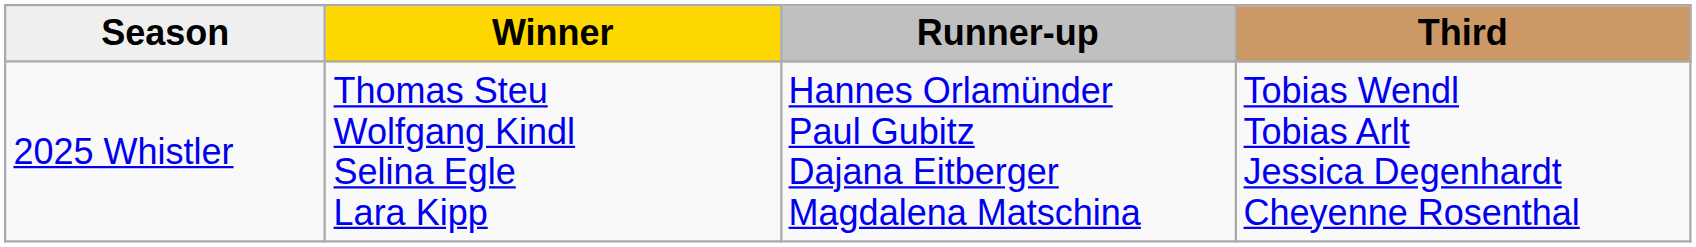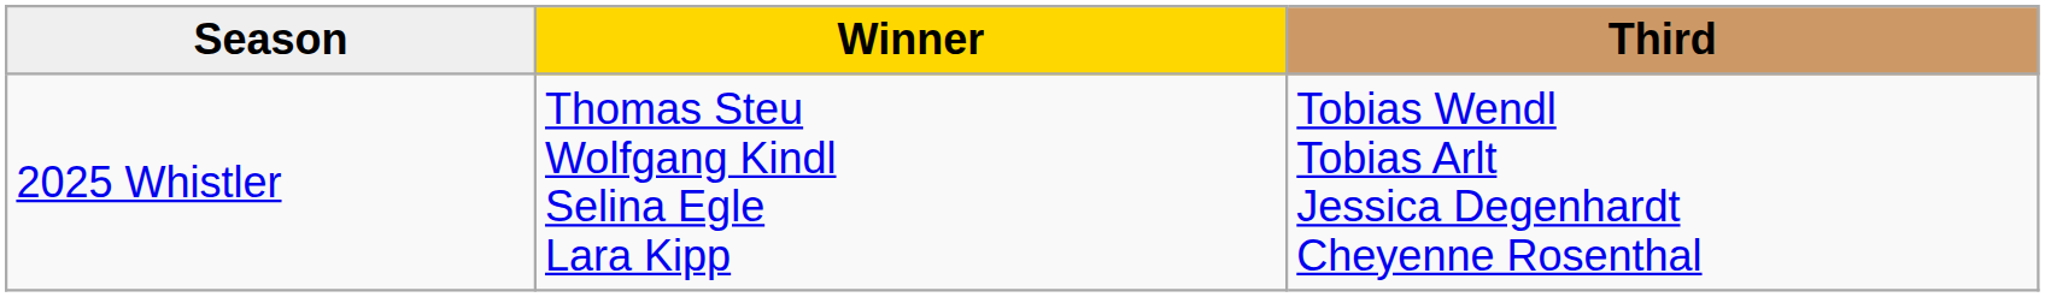- column: Runner-up | Hannes Orlamünder Paul Gubitz Dajana Eitberger Magdalena Matschina
